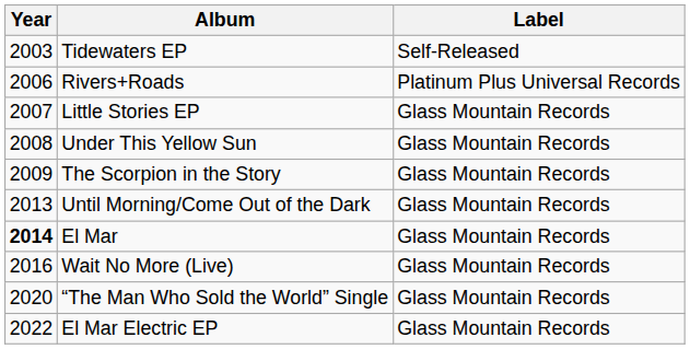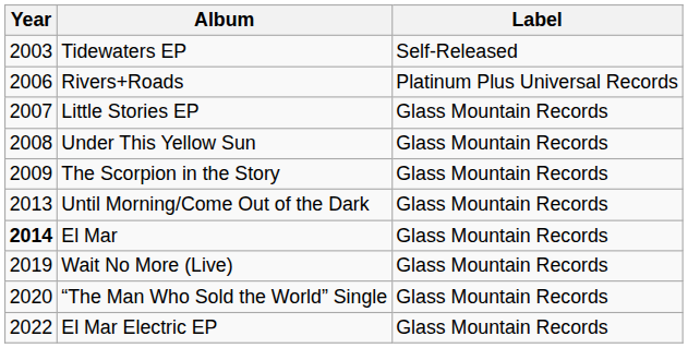Wait No More (Live) | Year: 2016 -> 2019
